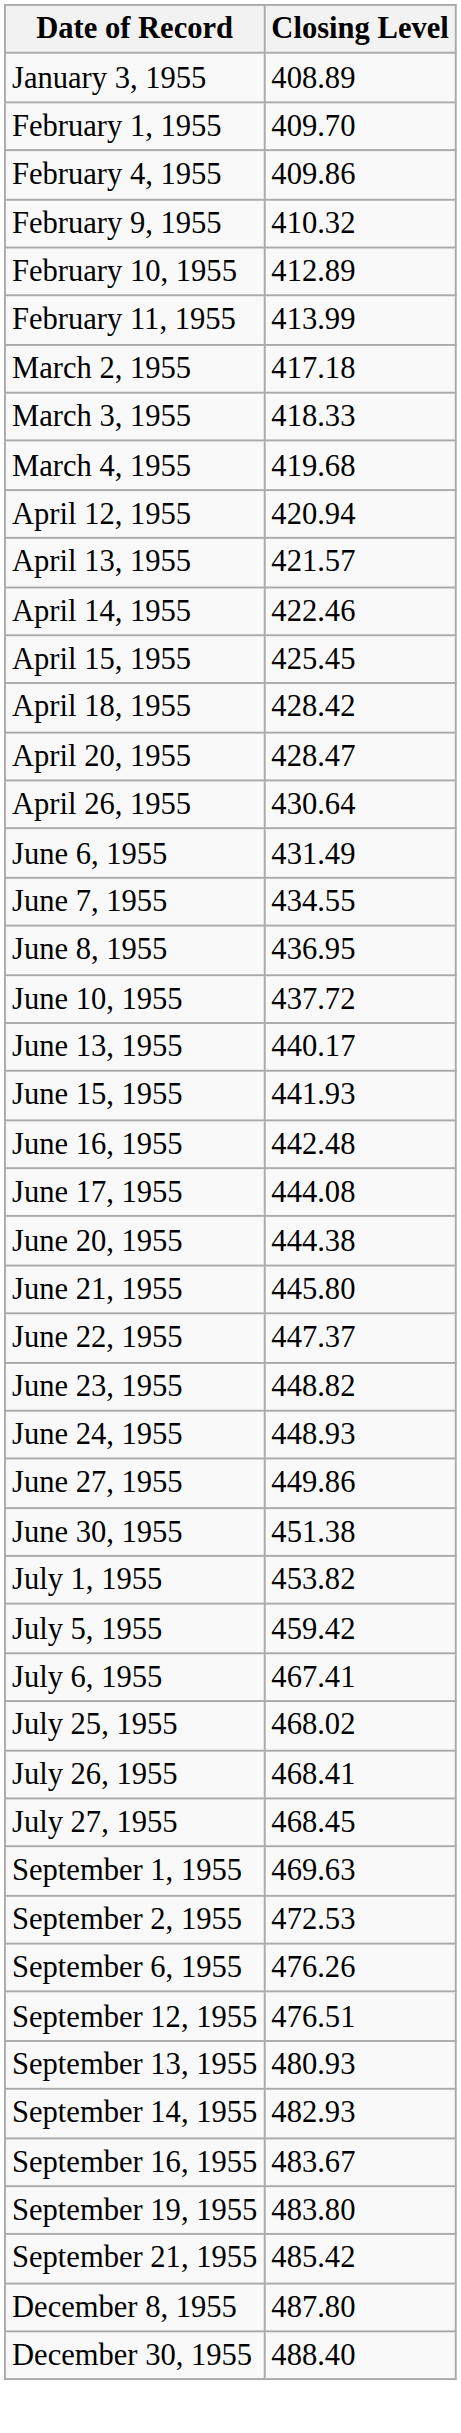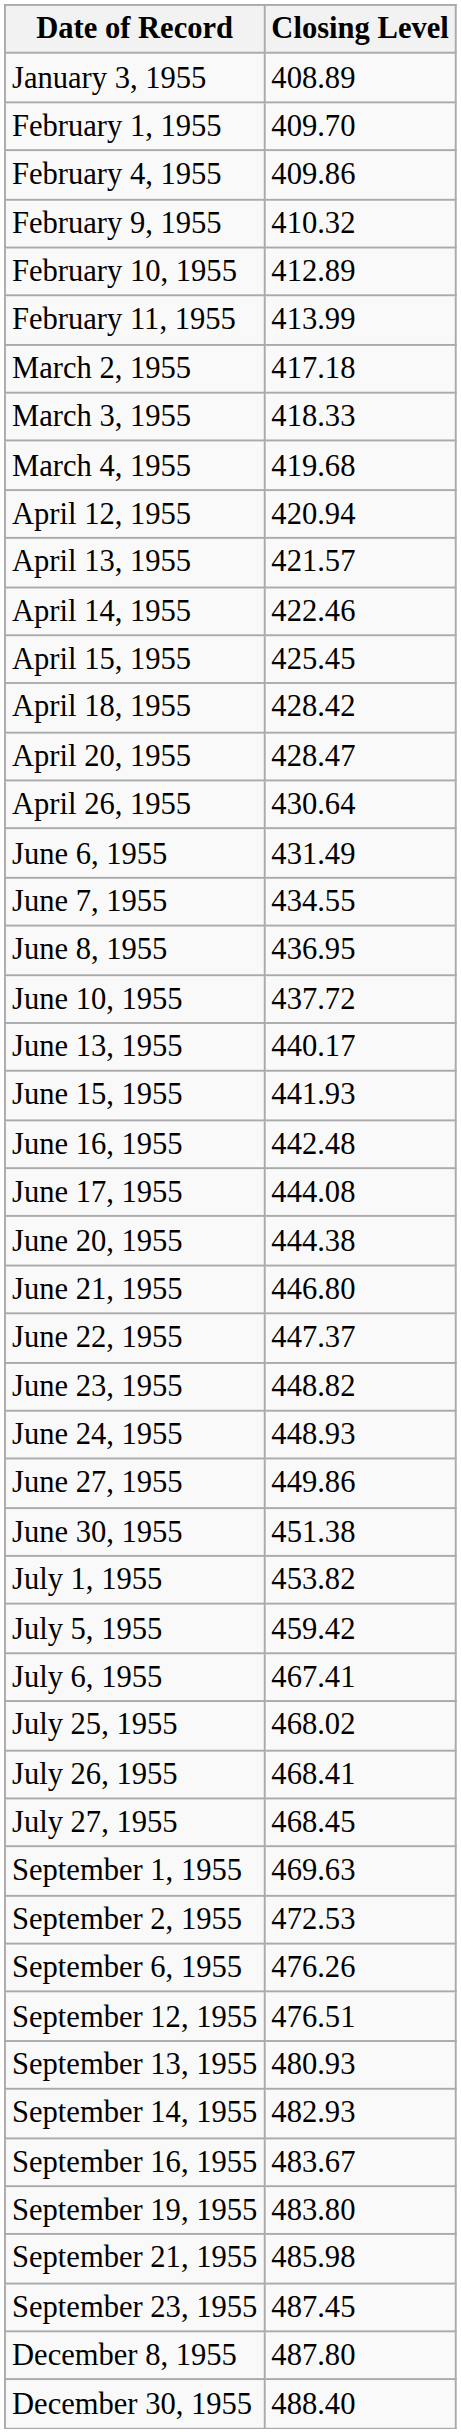June 21, 1955 | Closing Level: 445.80 -> 446.80
September 21, 1955 | Closing Level: 485.42 -> 485.98
+ row: September 23, 1955 | 487.45
